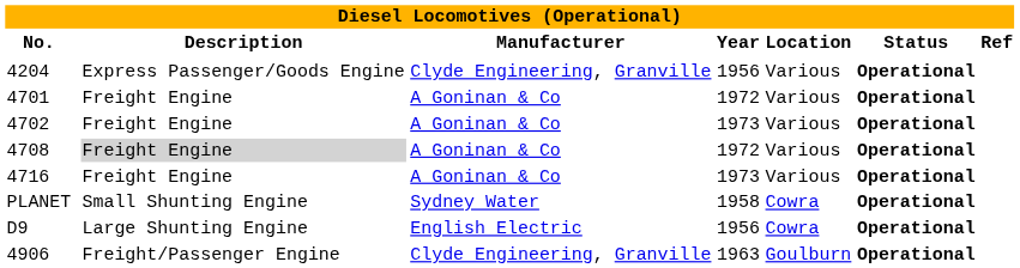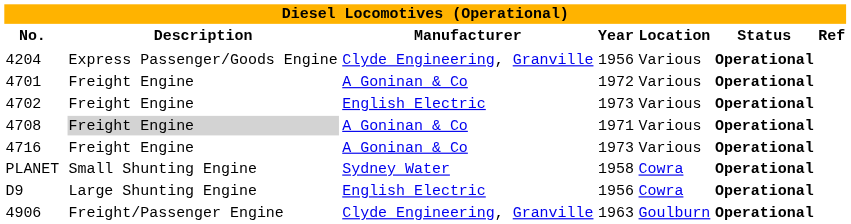4702 | Manufacturer: A Goninan & Co -> English Electric
4708 | Year: 1972 -> 1971
